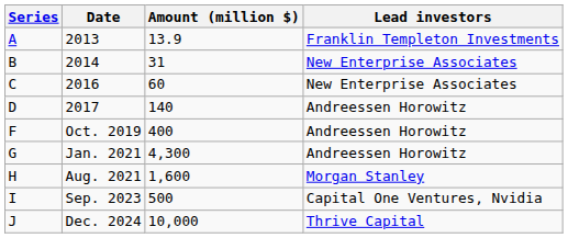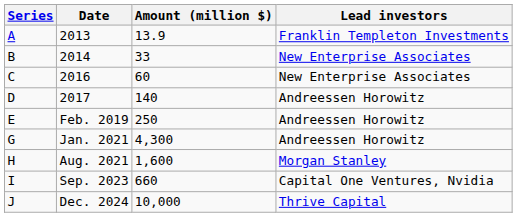2014 | Amount (million $): 31 -> 33
+ row: E | Feb. 2019 | 250 | Andreessen Horowitz
- row: F | Oct. 2019 | 400 | Andreessen Horowitz
Sep. 2023 | Amount (million $): 500 -> 660
